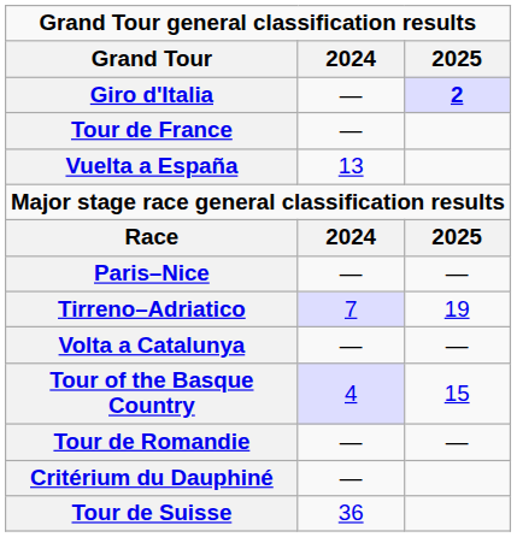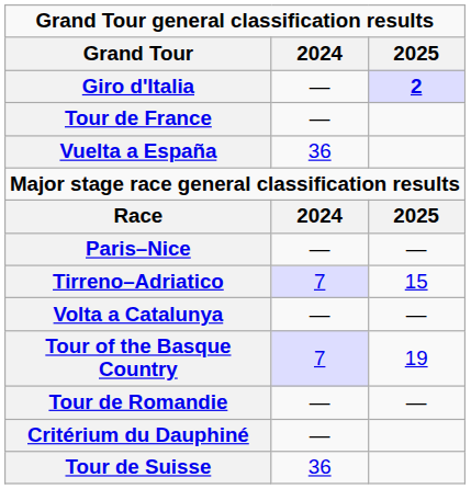Vuelta a España | 2024: 13 -> 36
Tirreno–Adriatico | 2025: 19 -> 15
Tour of the Basque Country | 2024: 4 -> 7
Tour of the Basque Country | 2025: 15 -> 19
